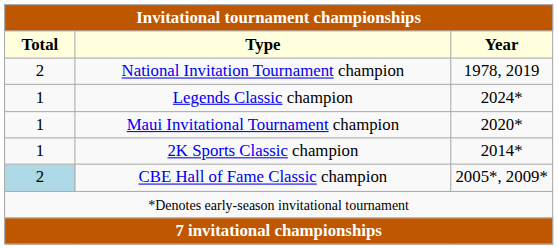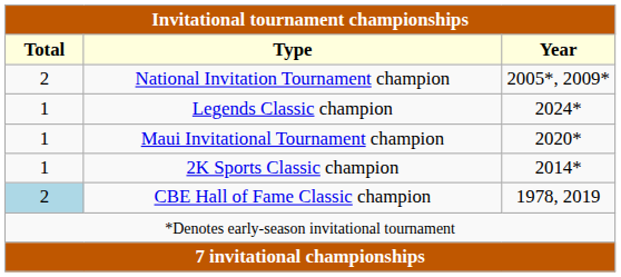National Invitation Tournament champion | Year: 1978, 2019 -> 2005*, 2009*
CBE Hall of Fame Classic champion | Year: 2005*, 2009* -> 1978, 2019
